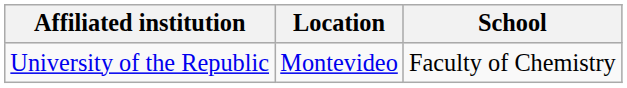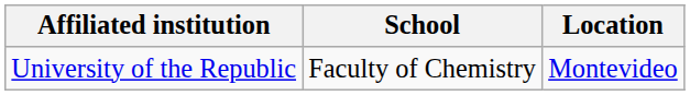columns swapped: School <-> Location
